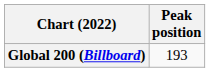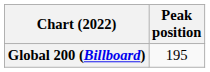Global 200 (Billboard) | Peak position: 193 -> 195
